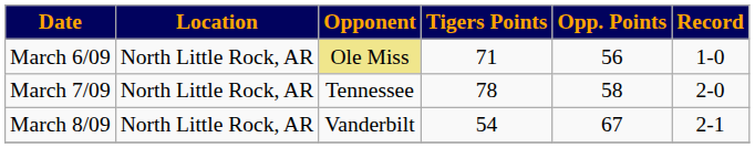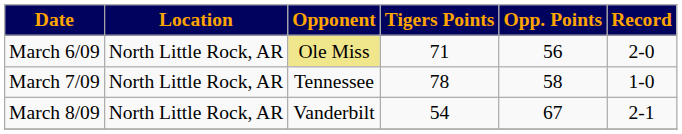March 6/09 | Record: 1-0 -> 2-0
March 7/09 | Record: 2-0 -> 1-0
